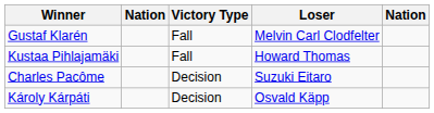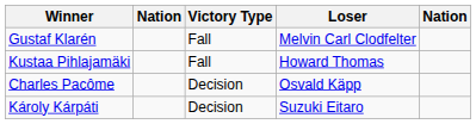Charles Pacôme | Loser: Suzuki Eitaro -> Osvald Käpp
Károly Kárpáti | Loser: Osvald Käpp -> Suzuki Eitaro
